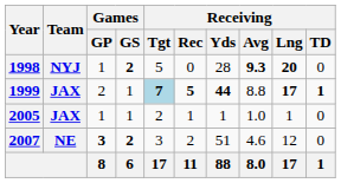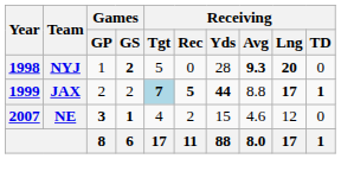1999 | Games / GS: 1 -> 2
- row: 2005 | JAX | 1 | 1 | 2 | 1 | 1 | 1.0 | 1 | 0
2007 | Games / GS: 2 -> 1
2007 | Receiving / Tgt: 3 -> 4
2007 | Receiving / Yds: 51 -> 15
